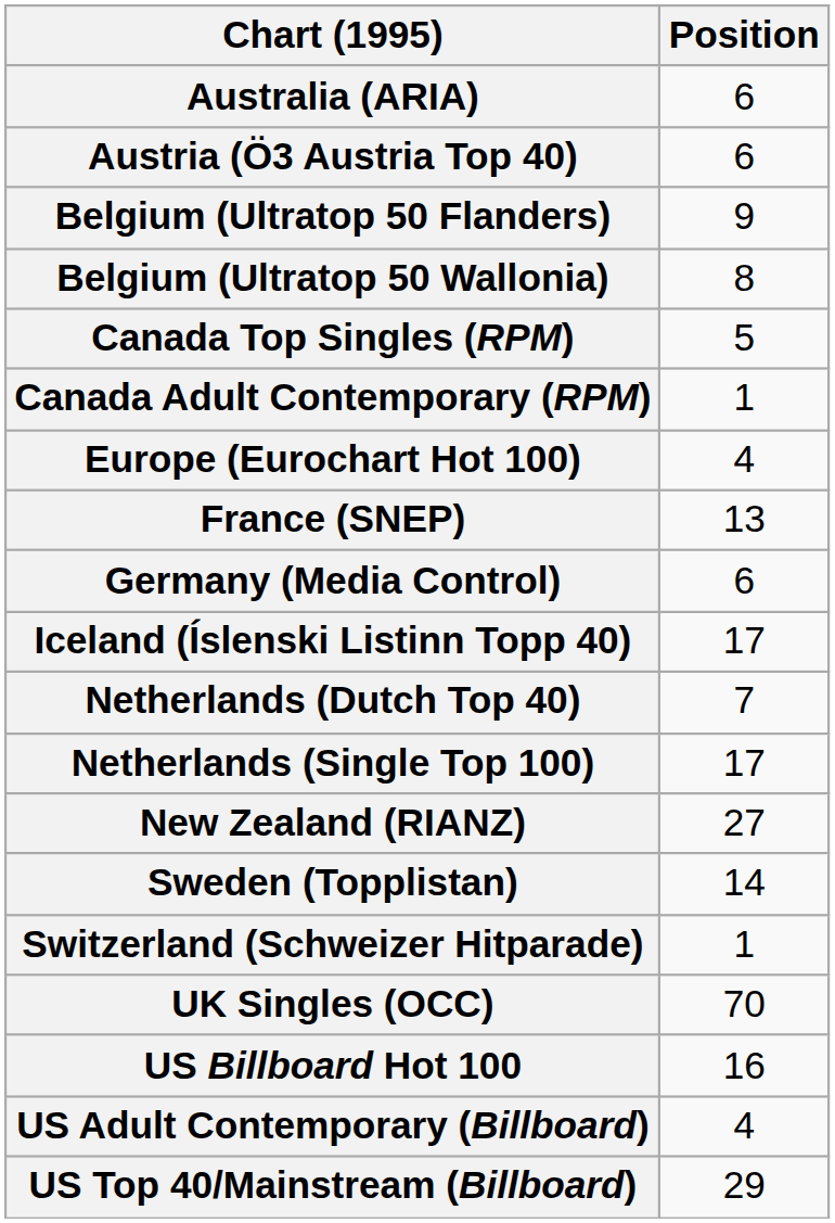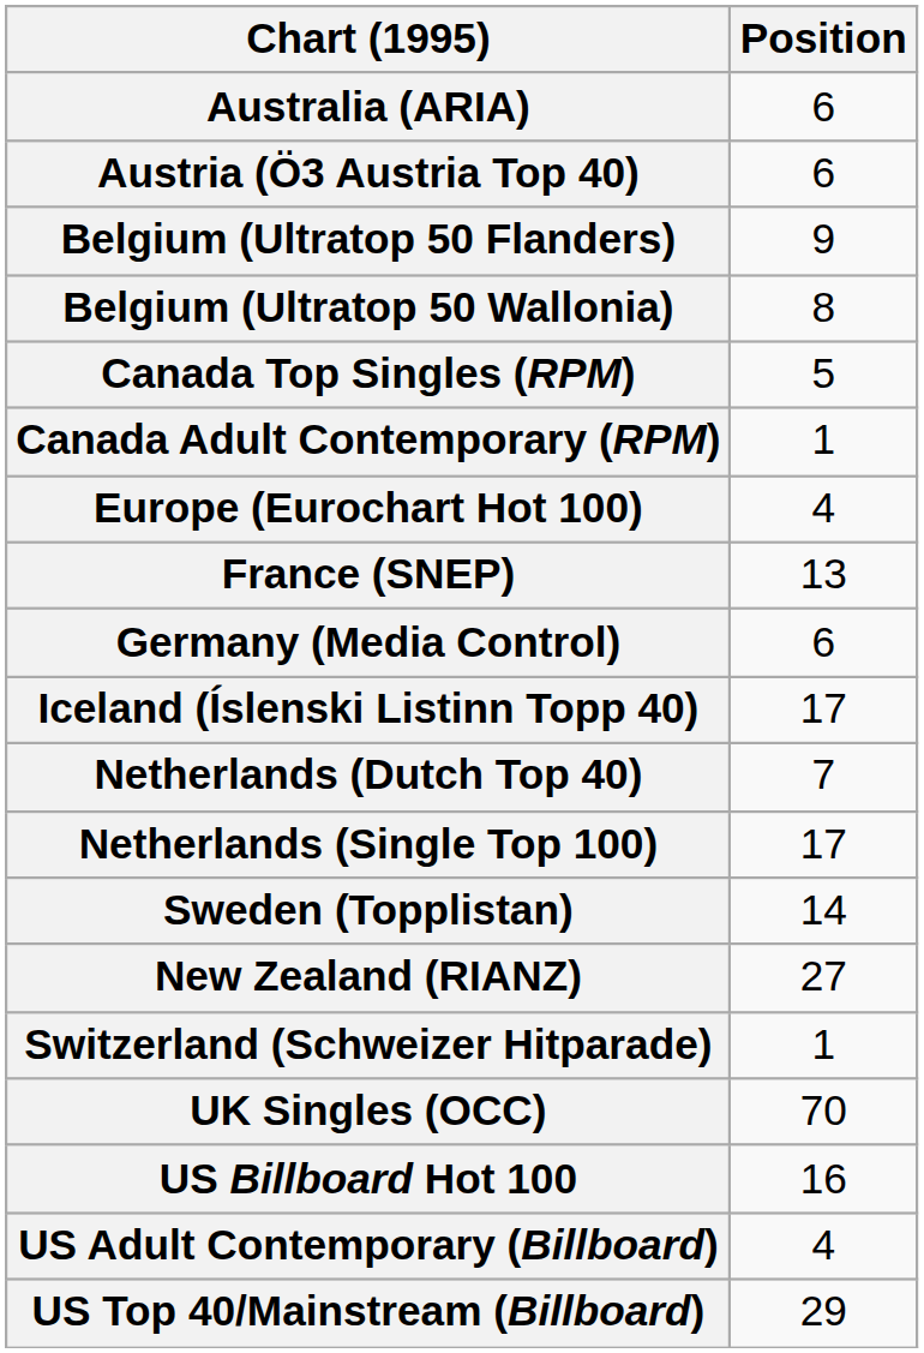rows swapped: New Zealand (RIANZ) <-> Sweden (Topplistan)
